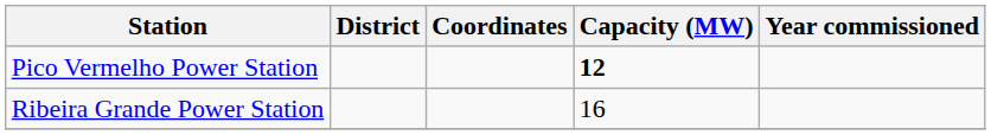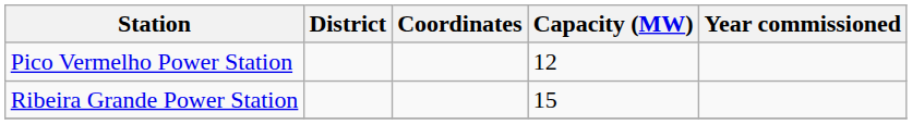Pico Vermelho Power Station | Capacity (MW): bold -> normal
Ribeira Grande Power Station | Capacity (MW): 16 -> 15
